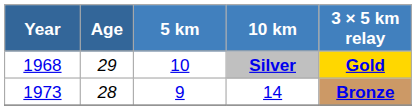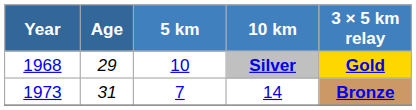14 | Age: 28 -> 31
14 | 5 km: 9 -> 7
